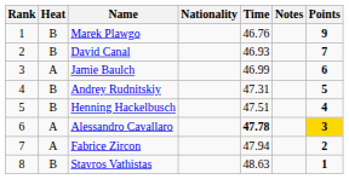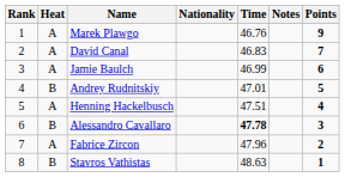Marek Plawgo | Heat: B -> A
David Canal | Heat: B -> A
David Canal | Time: 46.93 -> 46.83
Andrey Rudnitskiy | Time: 47.31 -> 47.01
Henning Hackelbusch | Heat: B -> A
Alessandro Cavallaro | Heat: A -> B
Alessandro Cavallaro | Points: gold background -> no background
Fabrice Zircon | Time: 47.94 -> 47.96
